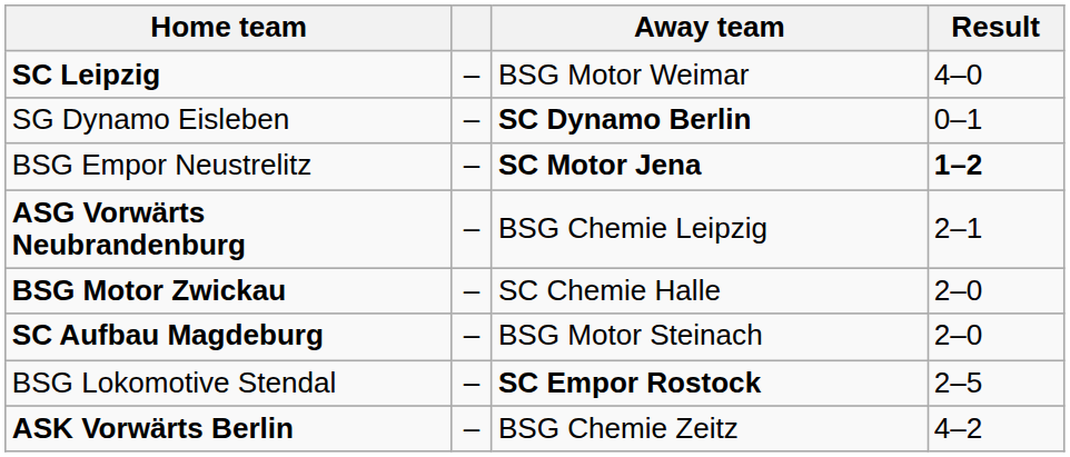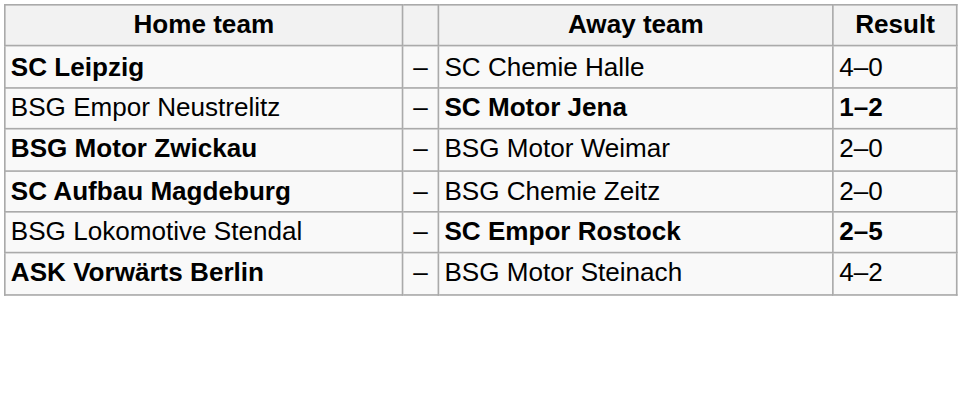SC Leipzig | Away team: BSG Motor Weimar -> SC Chemie Halle
- row: SG Dynamo Eisleben | – | SC Dynamo Berlin | 0–1
- row: ASG Vorwärts Neubrandenburg | – | BSG Chemie Leipzig | 2–1
BSG Motor Zwickau | Away team: SC Chemie Halle -> BSG Motor Weimar
SC Aufbau Magdeburg | Away team: BSG Motor Steinach -> BSG Chemie Zeitz
BSG Lokomotive Stendal | Result: normal -> bold
ASK Vorwärts Berlin | Away team: BSG Chemie Zeitz -> BSG Motor Steinach
